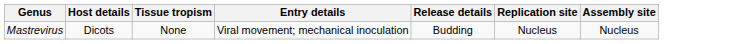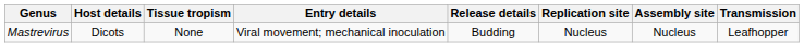+ column: Transmission | Leafhopper
